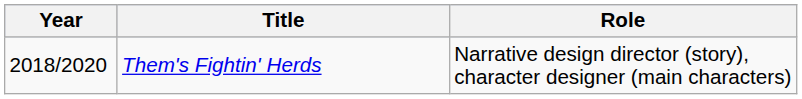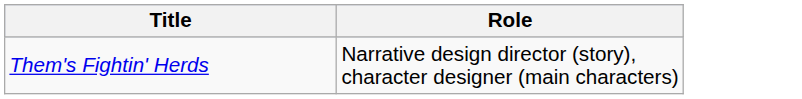- column: Year | 2018/2020
